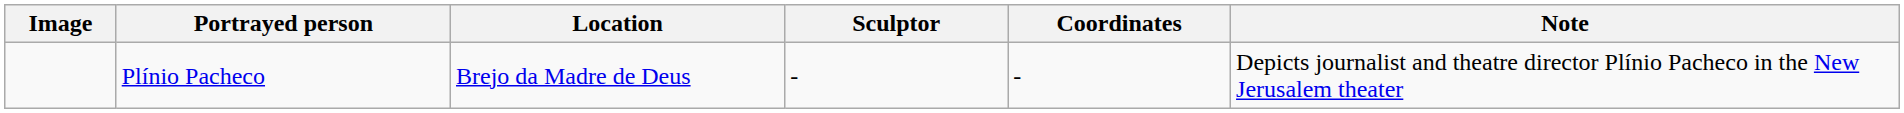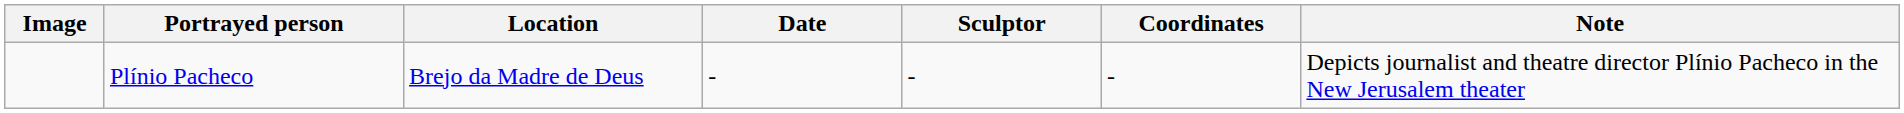+ column: Date | -
